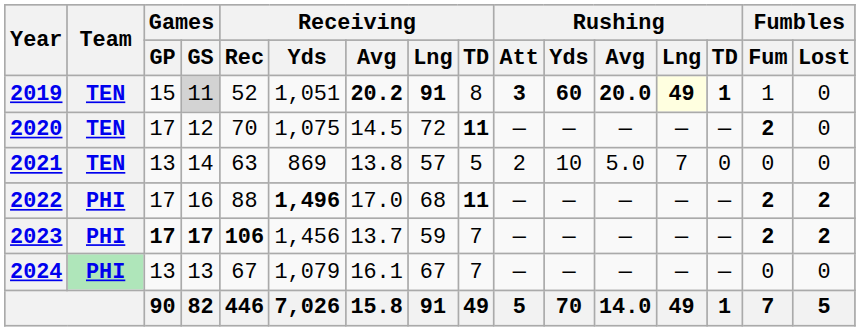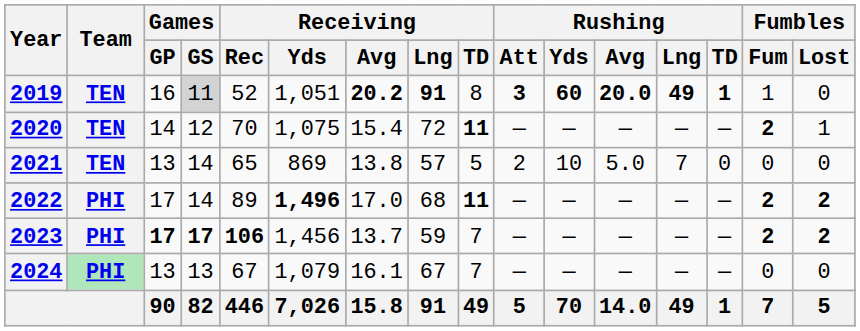2019 | Games / GP: 15 -> 16
2019 | Rushing / Lng: lightyellow background -> no background
2020 | Games / GP: 17 -> 14
2020 | Receiving / Avg: 14.5 -> 15.4
2020 | Fumbles / Lost: 0 -> 1
2021 | Receiving / Rec: 63 -> 65
2022 | Games / GS: 16 -> 14
2022 | Receiving / Rec: 88 -> 89
